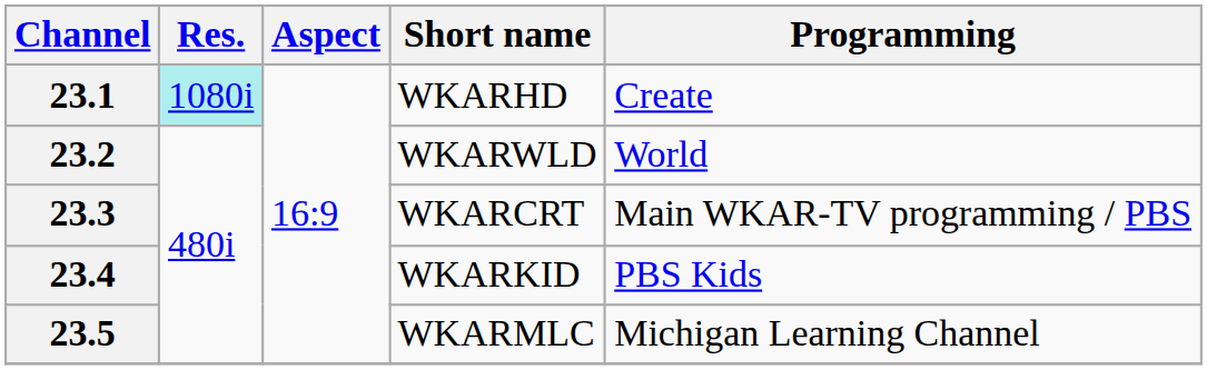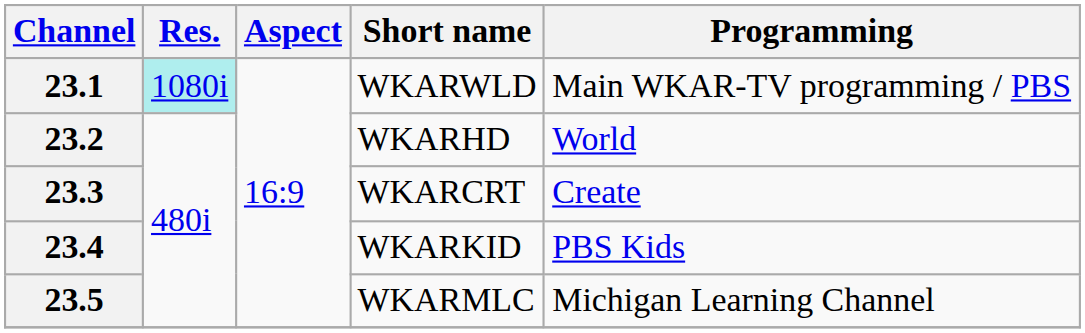23.1 | Short name: WKARHD -> WKARWLD
23.1 | Programming: Create -> Main WKAR-TV programming / PBS
23.2 | Short name: WKARWLD -> WKARHD
23.3 | Programming: Main WKAR-TV programming / PBS -> Create
